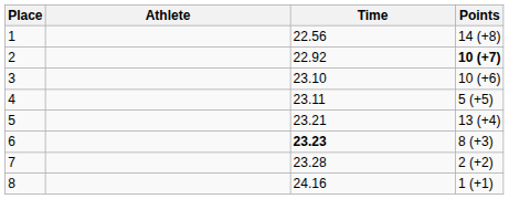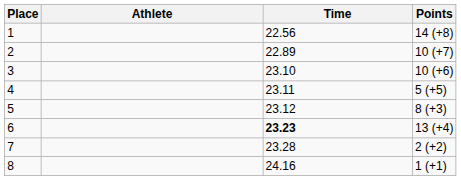2 | Time: 22.92 -> 22.89
2 | Points: bold -> normal
5 | Time: 23.21 -> 23.12
5 | Points: 13 (+4) -> 8 (+3)
6 | Points: 8 (+3) -> 13 (+4)
